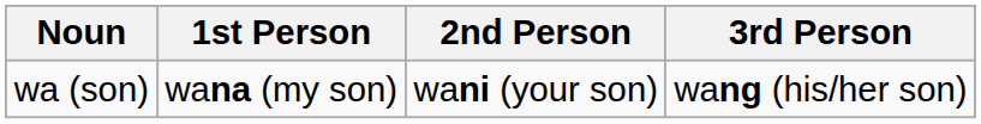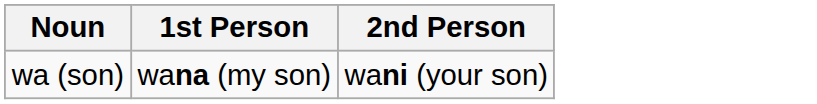- column: 3rd Person | wang (his/her son)
